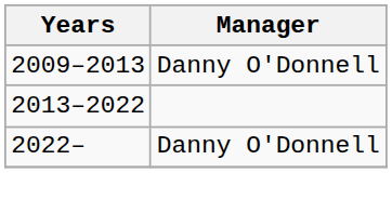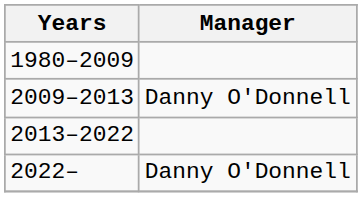+ row: 1980–2009
